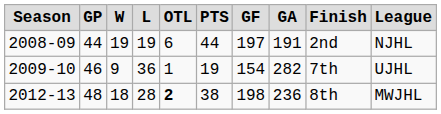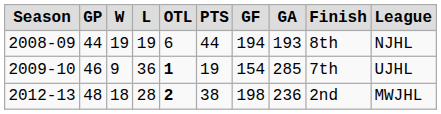2008-09 | column 7: 197 -> 194
2008-09 | column 8: 191 -> 193
2008-09 | column 9: 2nd -> 8th
2009-10 | column 5: normal -> bold
2009-10 | column 8: 282 -> 285
2012-13 | column 9: 8th -> 2nd
